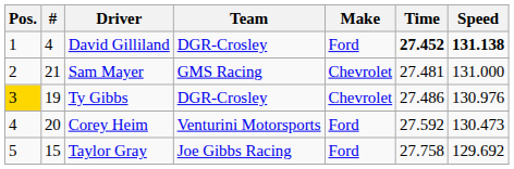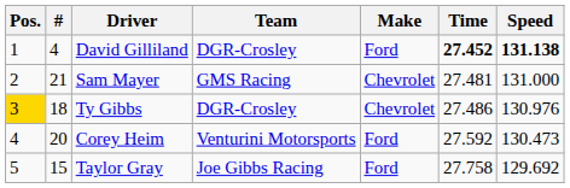Ty Gibbs | #: 19 -> 18
